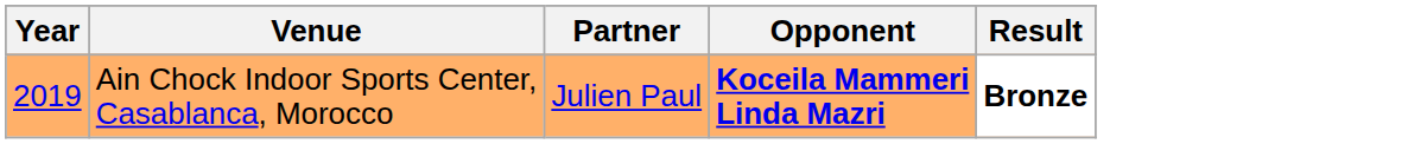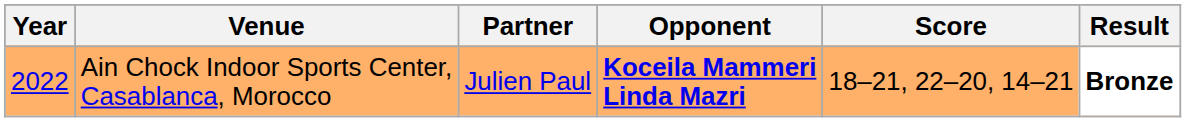+ column: Score | 18–21, 22–20, 14–21
Ain Chock Indoor Sports Center, Casablanca, Morocco | Year: 2019 -> 2022
